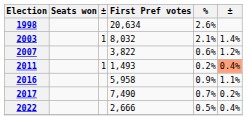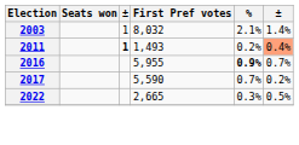- row: 1998 | 20,634 | 2.6%
- row: 2007 | 3,822 | 0.6% | 1.2%
2011 | column 3: normal -> bold
2016 | First Pref votes: 5,958 -> 5,955
2016 | %: normal -> bold
2016 | column 6: 1.1% -> 0.7%
2017 | First Pref votes: 7,490 -> 5,590
2022 | First Pref votes: 2,666 -> 2,665
2022 | %: 0.5% -> 0.3%
2022 | column 6: 0.4% -> 0.5%
